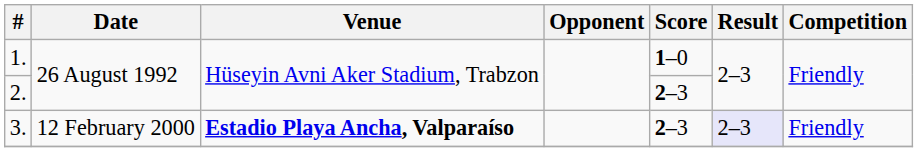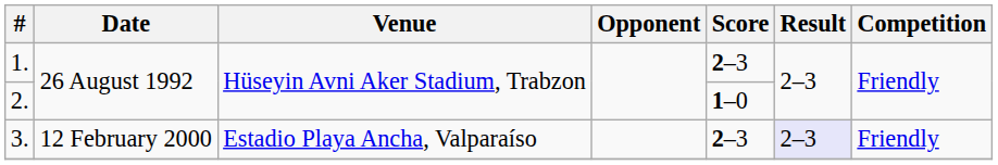1. | Score: 1–0 -> 2–3
2. | Score: 2–3 -> 1–0
3. | Venue: bold -> normal
